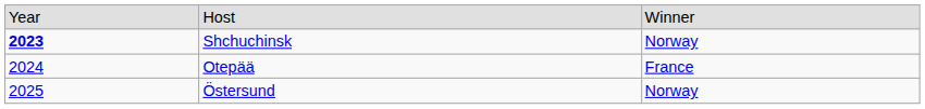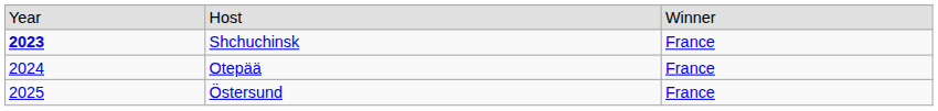Shchuchinsk | column 3: Norway -> France
Östersund | column 3: Norway -> France
